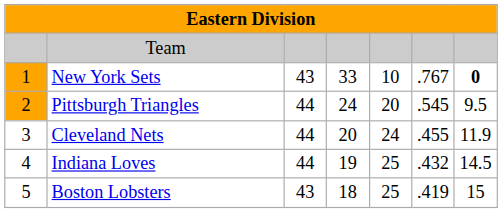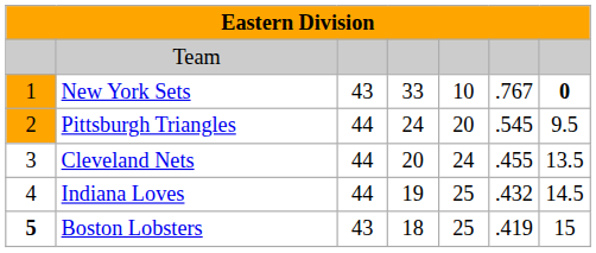Cleveland Nets | column 7: 11.9 -> 13.5
Boston Lobsters | column 1: normal -> bold
